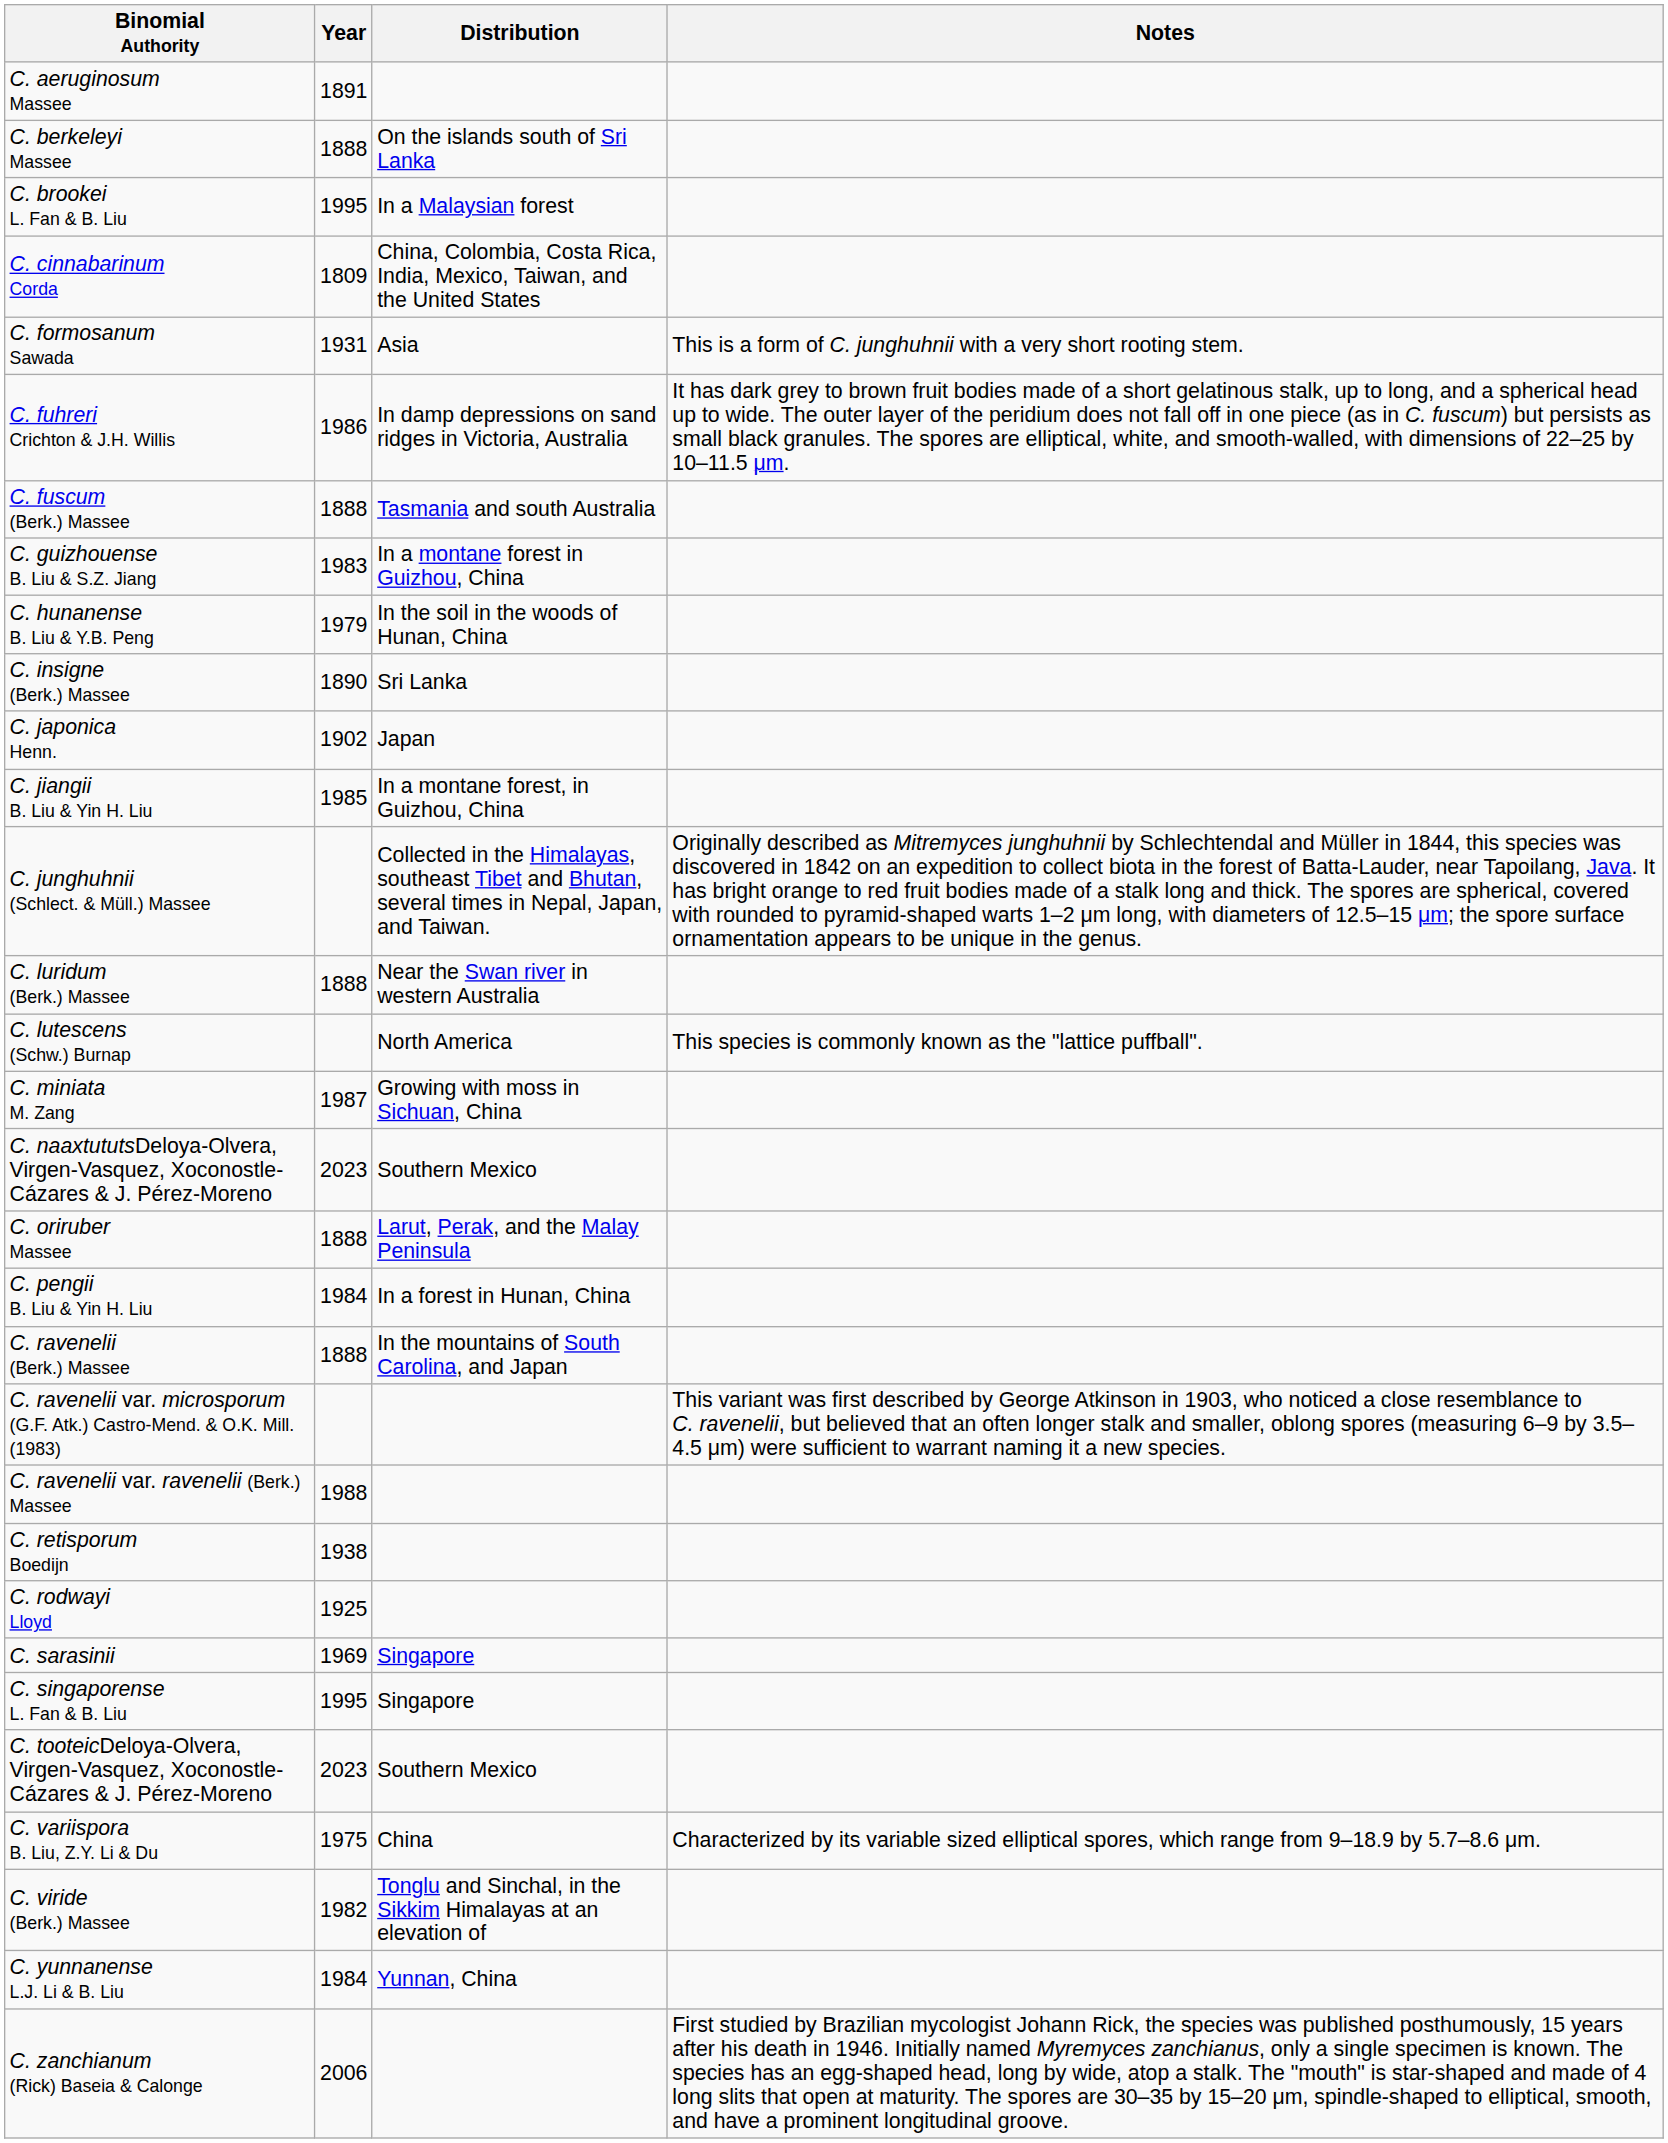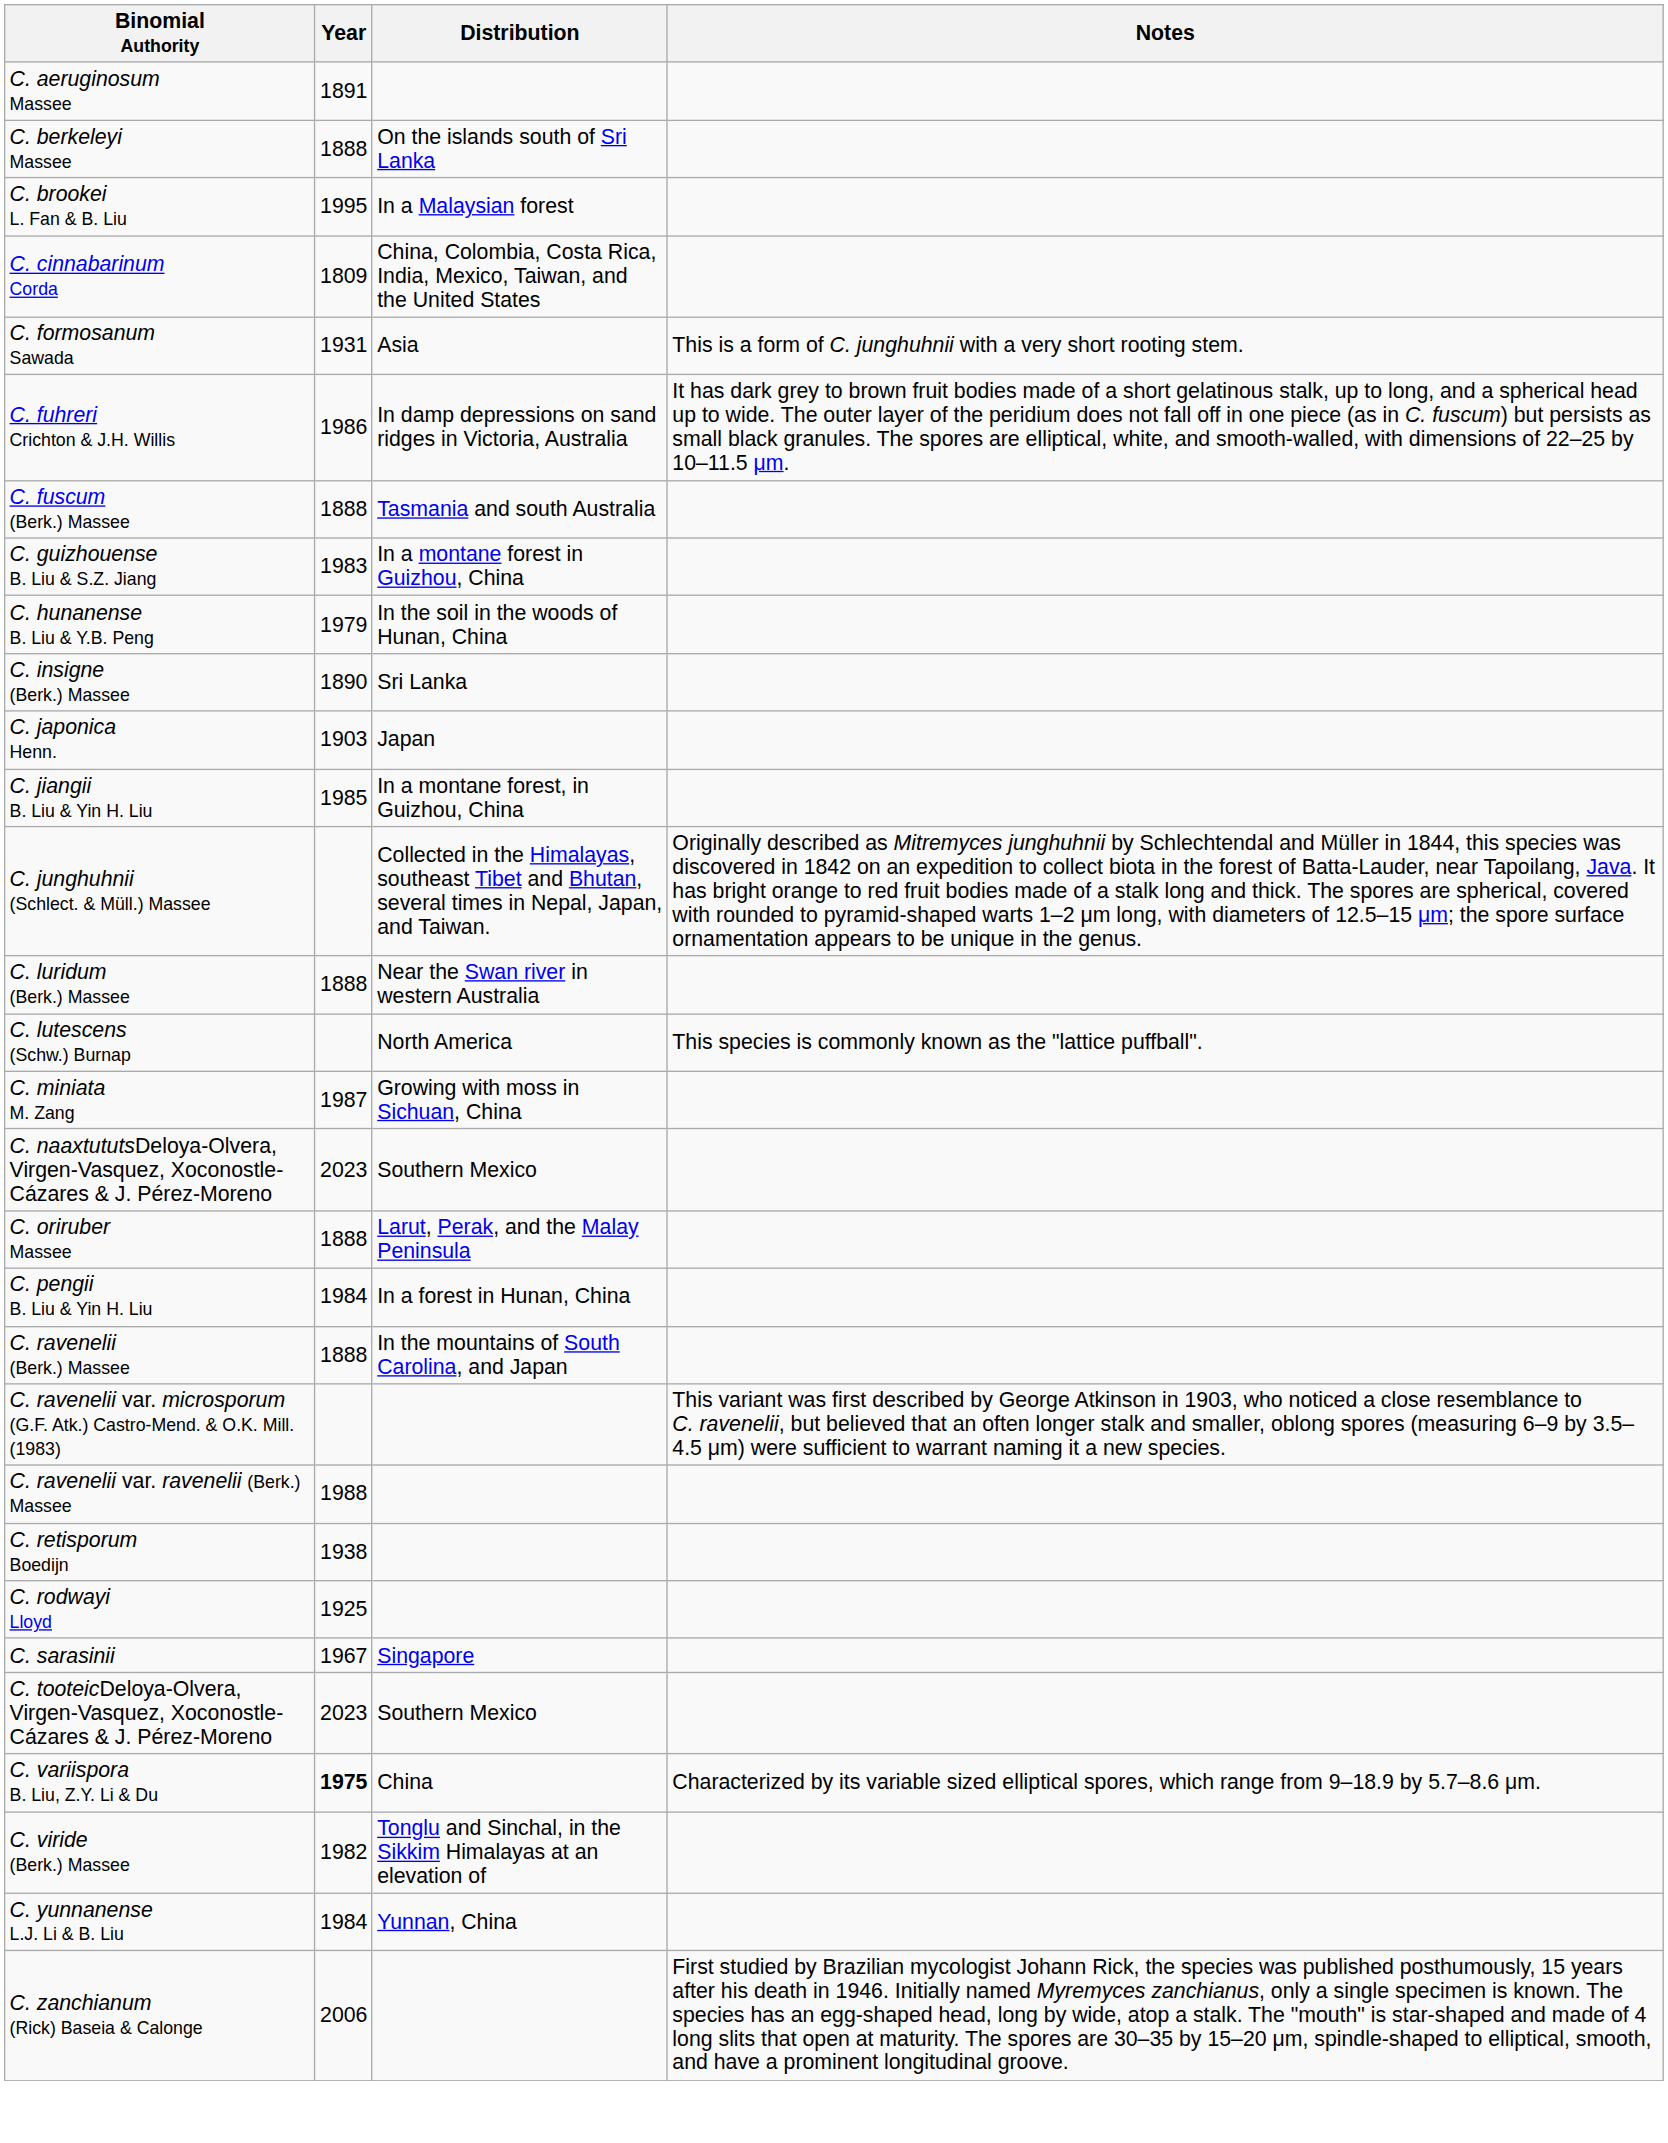C. japonica Henn. | Year: 1902 -> 1903
C. sarasinii | Year: 1969 -> 1967
- row: C. singaporense L. Fan & B. Liu | 1995 | Singapore
C. variispora B. Liu, Z.Y. Li & Du | Year: normal -> bold
